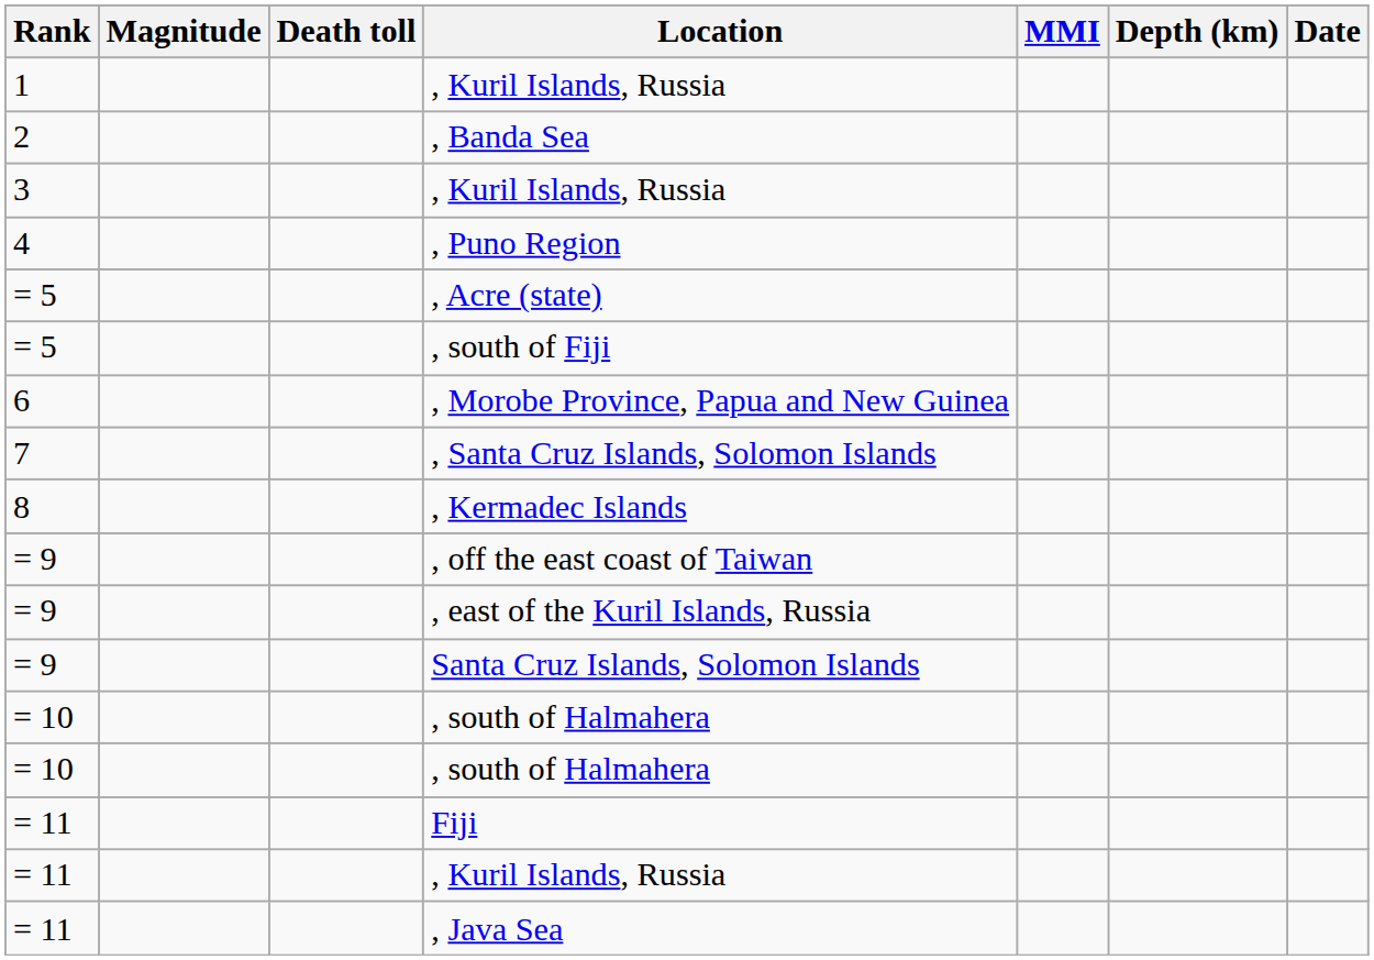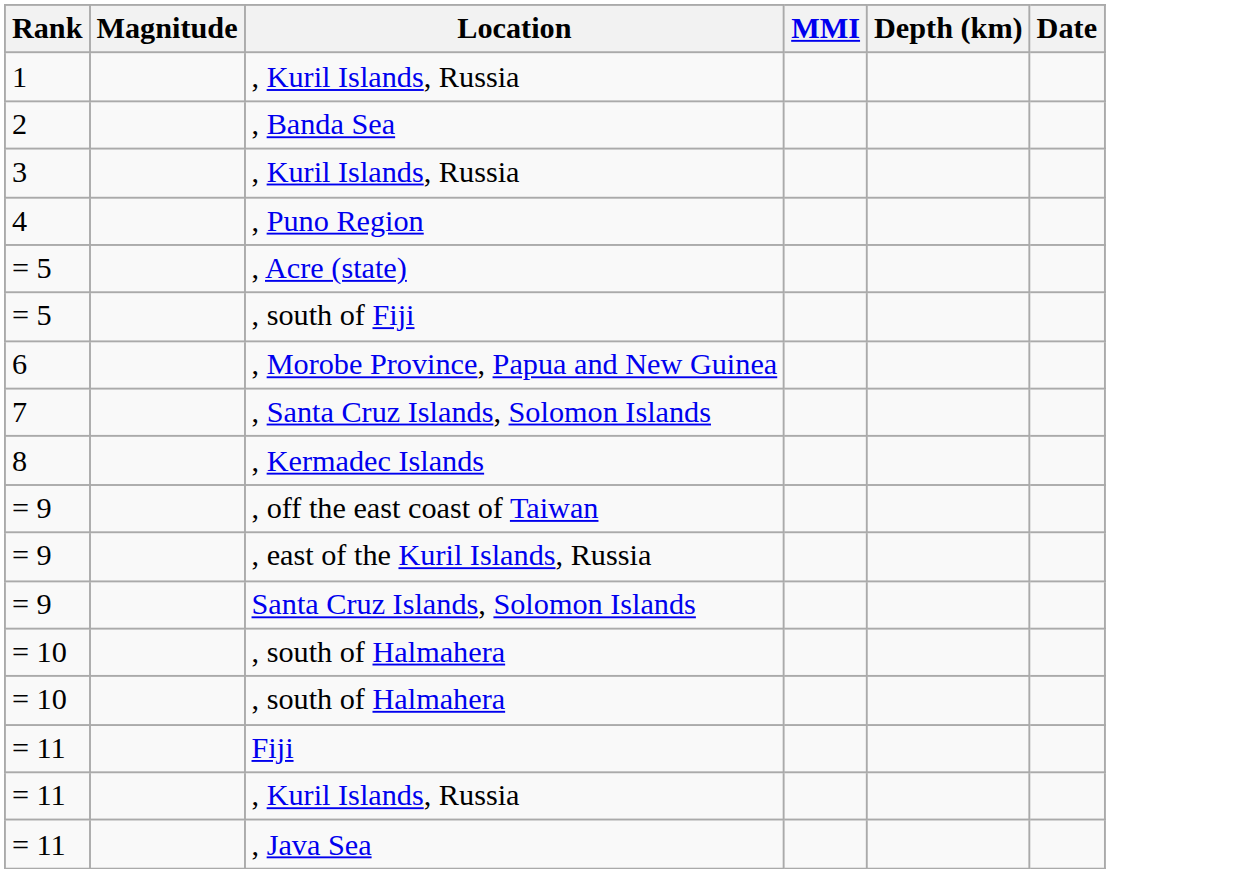- column: Death toll
